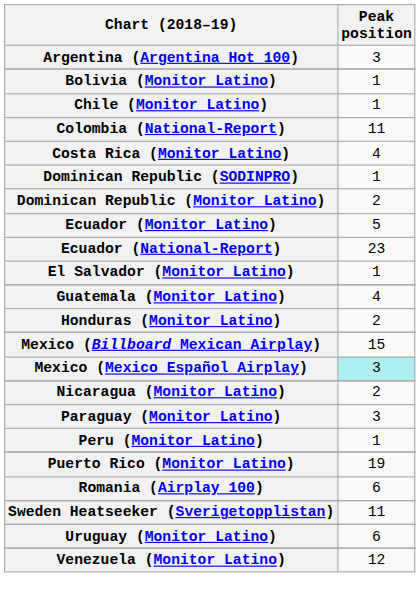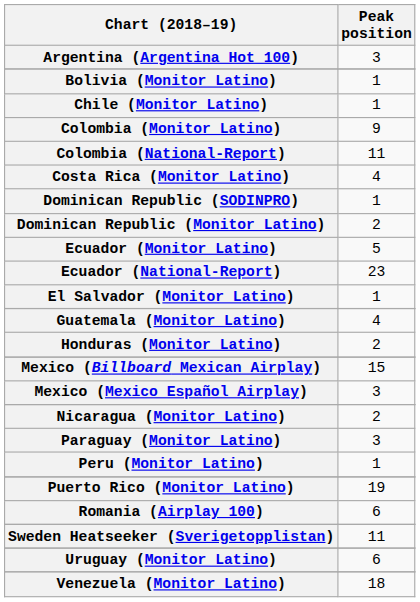+ row: Colombia (Monitor Latino) | 9
Mexico (Mexico Español Airplay) | Peak position: paleturquoise background -> no background
Venezuela (Monitor Latino) | Peak position: 12 -> 18
